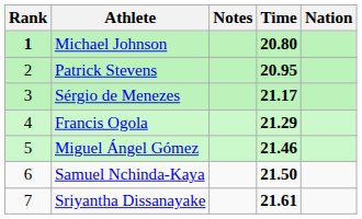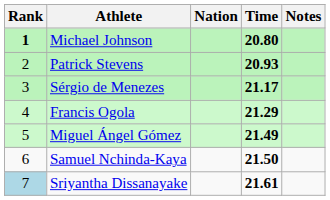columns swapped: Nation <-> Notes
Patrick Stevens | Time: 20.95 -> 20.93
Miguel Ángel Gómez | Time: 21.46 -> 21.49
Sriyantha Dissanayake | Rank: no background -> lightblue background
